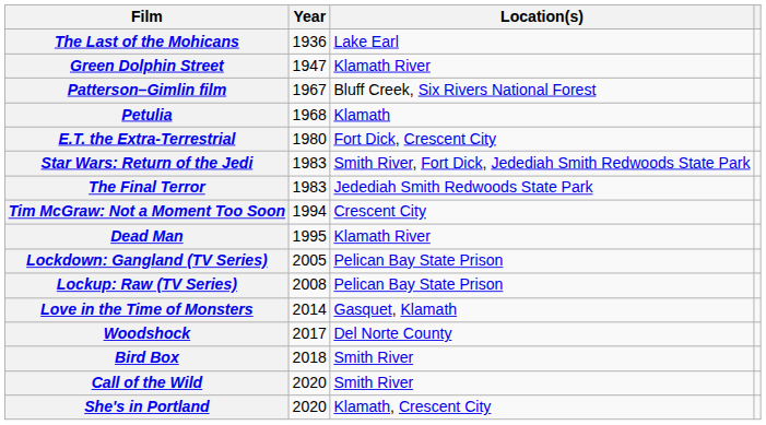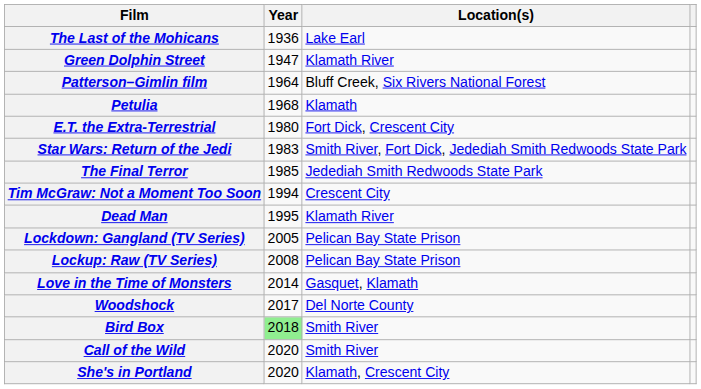Patterson–Gimlin film | Year: 1967 -> 1964
The Final Terror | Year: 1983 -> 1985
Bird Box | Year: no background -> lightgreen background
